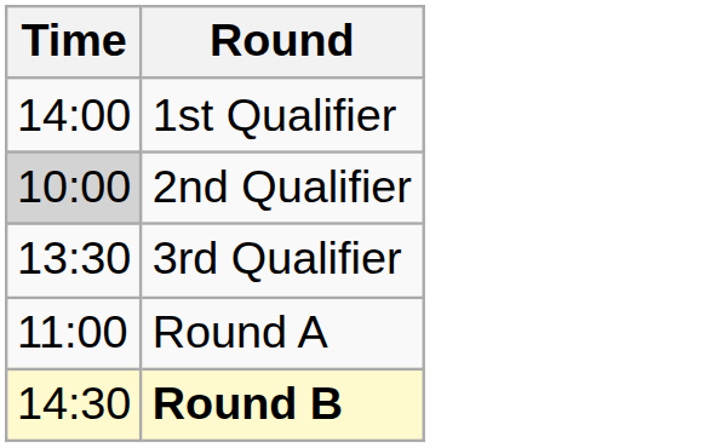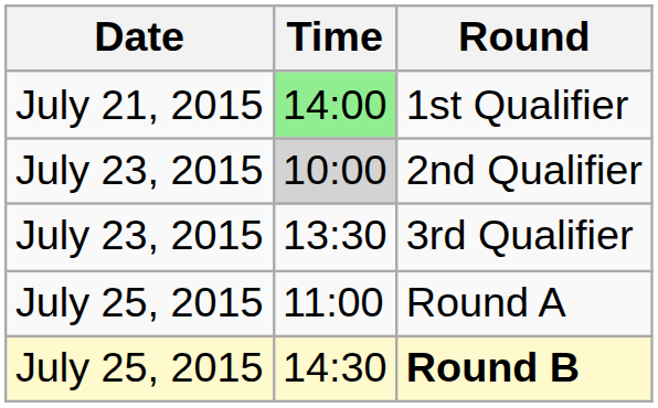+ column: Date | July 21, 2015 | July 23, 2015 | July 23, 2015 | July 25, 2015 | July 25, 2015
1st Qualifier | Time: no background -> lightgreen background
